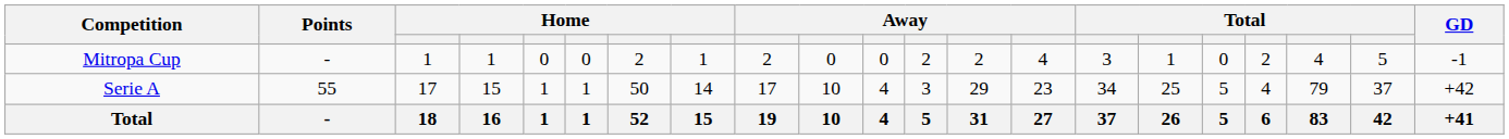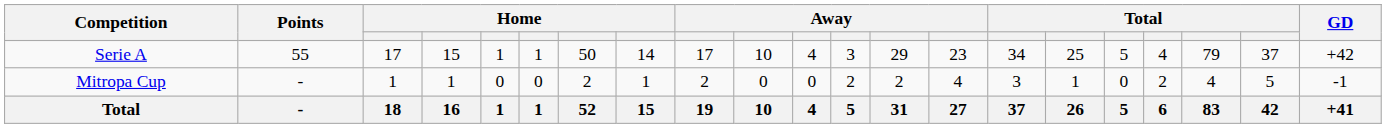rows swapped: Serie A <-> Mitropa Cup
